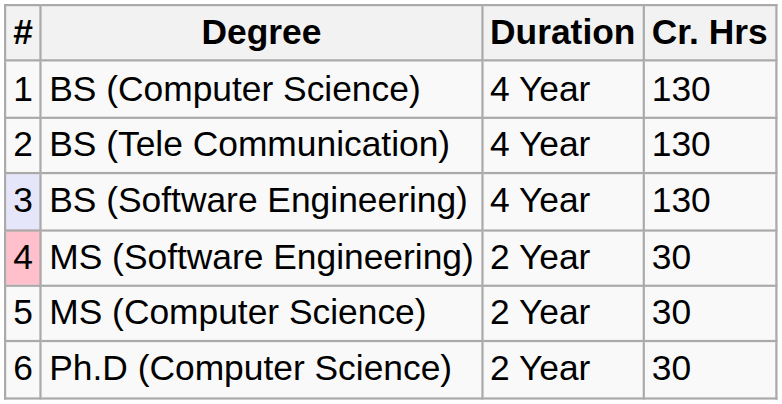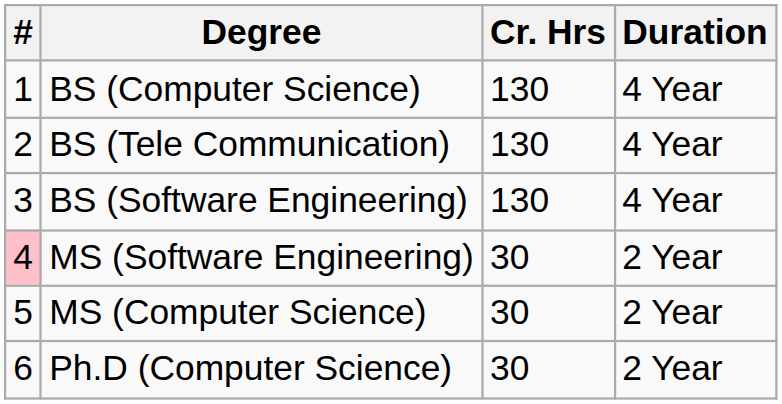columns swapped: Duration <-> Cr. Hrs
BS (Software Engineering) | #: lavender background -> no background
